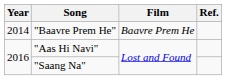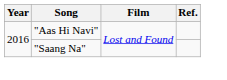- row: 2014 | "Baavre Prem He" | Baavre Prem He
